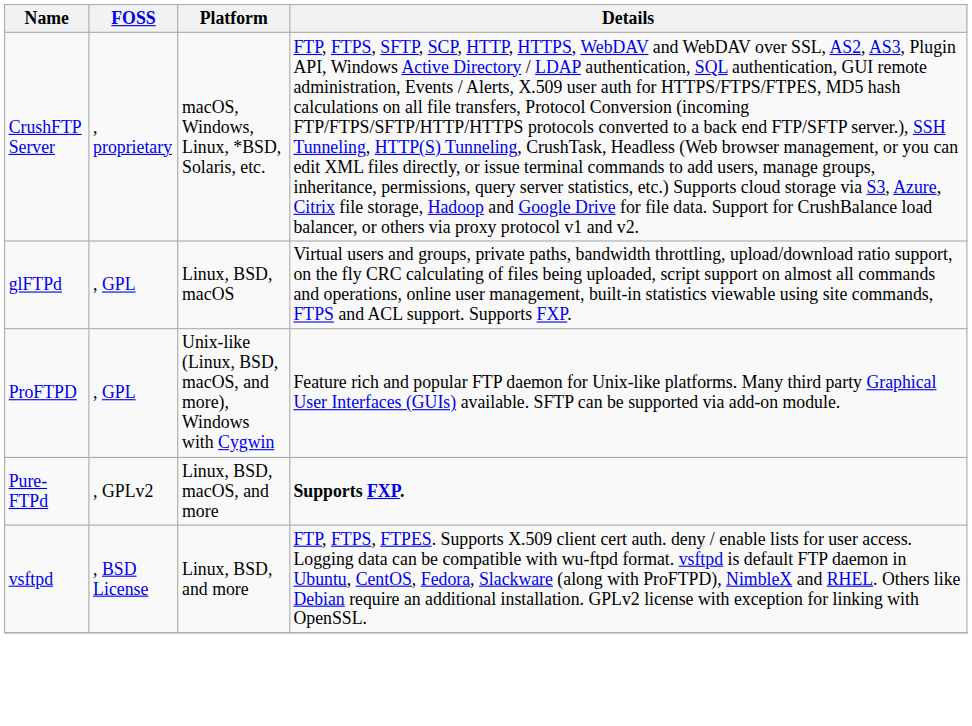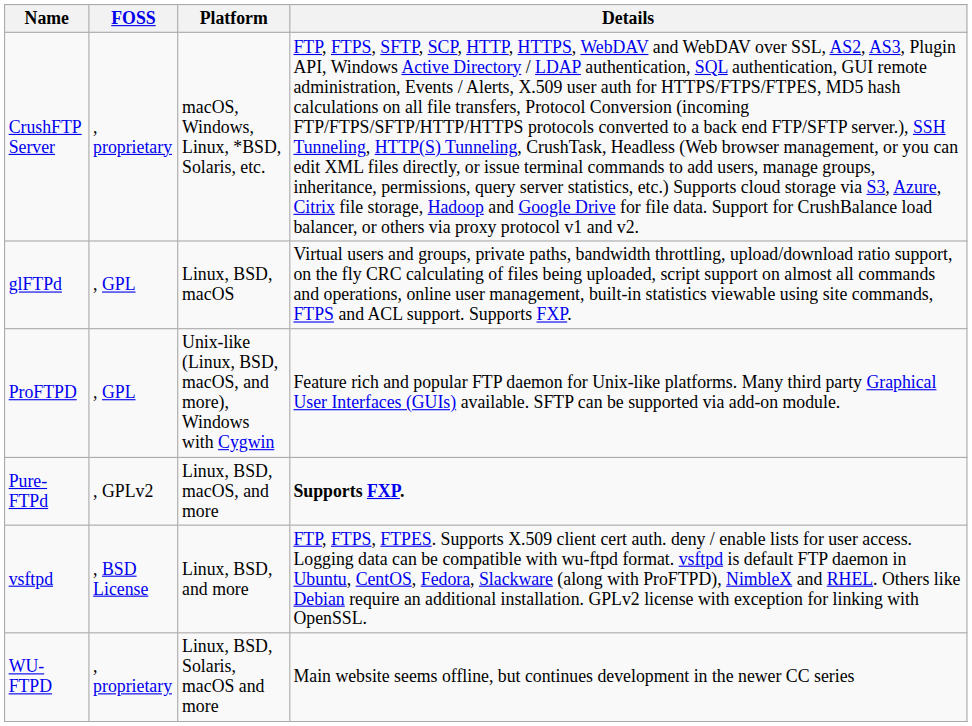+ row: WU-FTPD | , proprietary | Linux, BSD, Solaris, macOS and more | Main website seems offline, but continues development in the newer CC series
